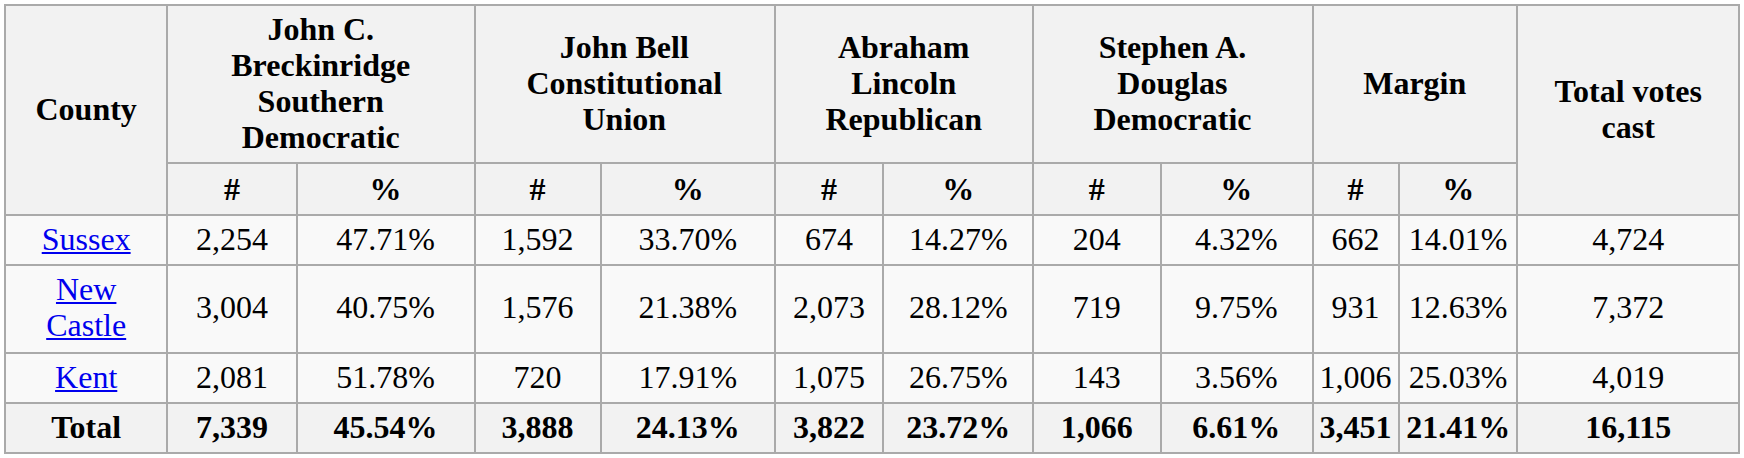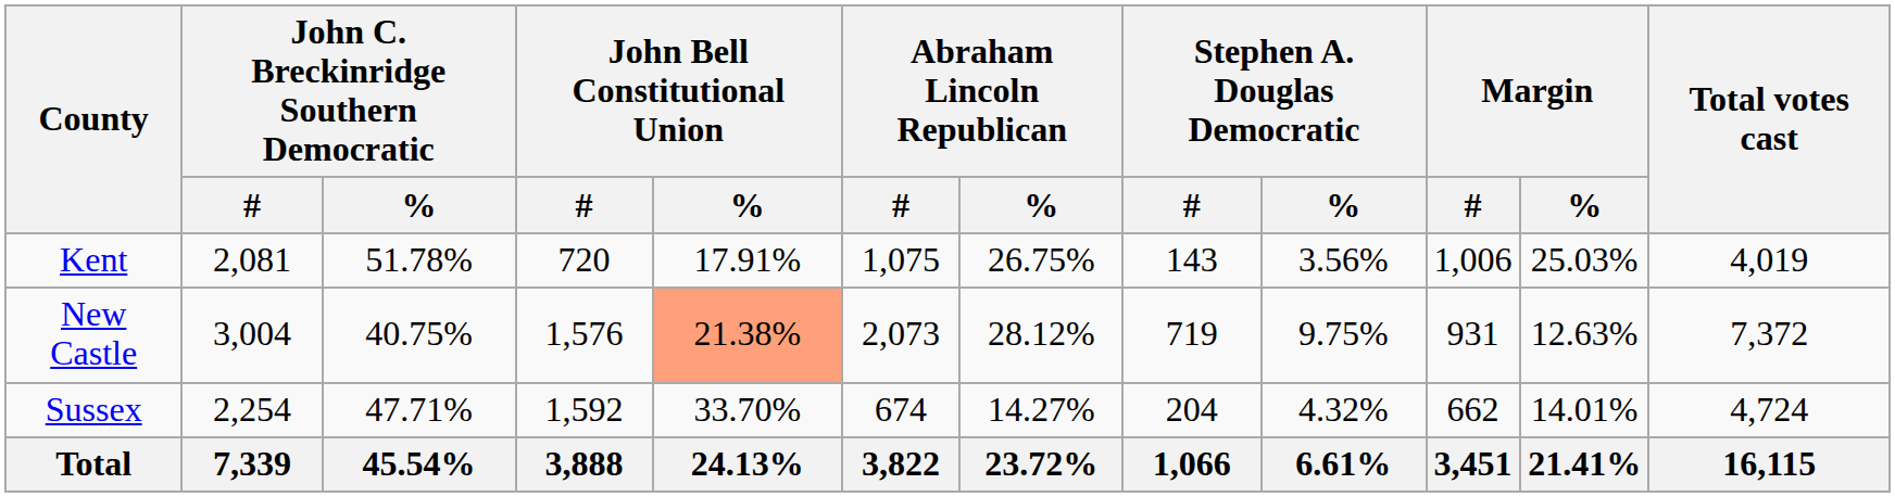rows swapped: Kent <-> Sussex
New Castle | John Bell Constitutional Union / %: no background -> lightsalmon background
